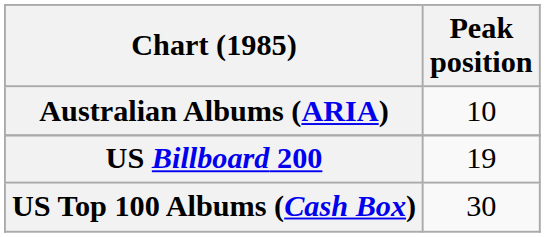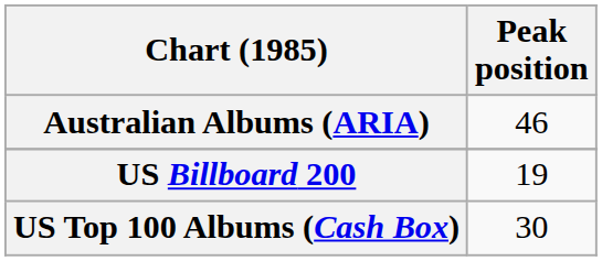Australian Albums (ARIA) | Peak position: 10 -> 46
